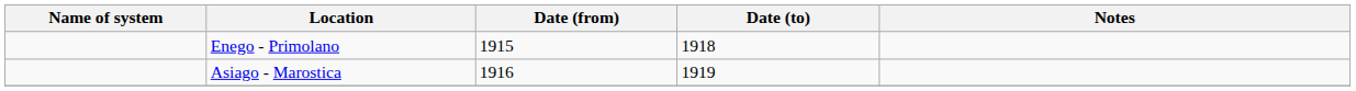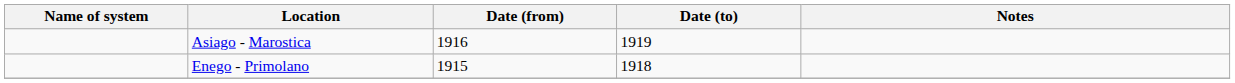rows swapped: Asiago - Marostica <-> Enego - Primolano
